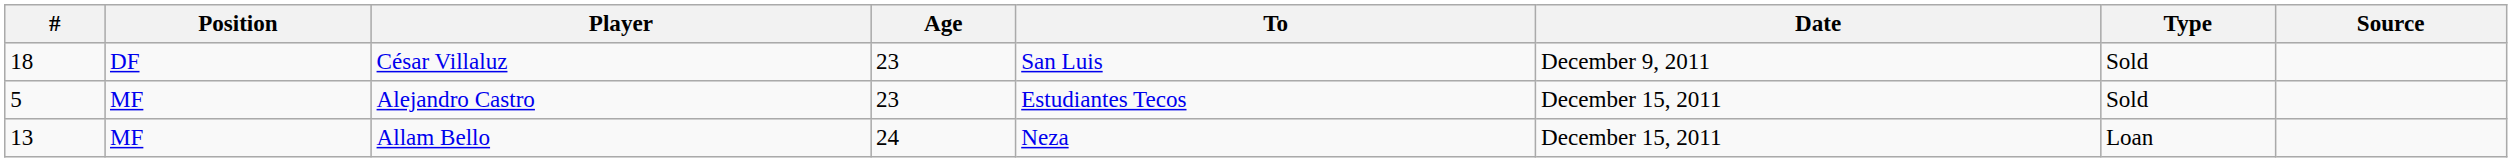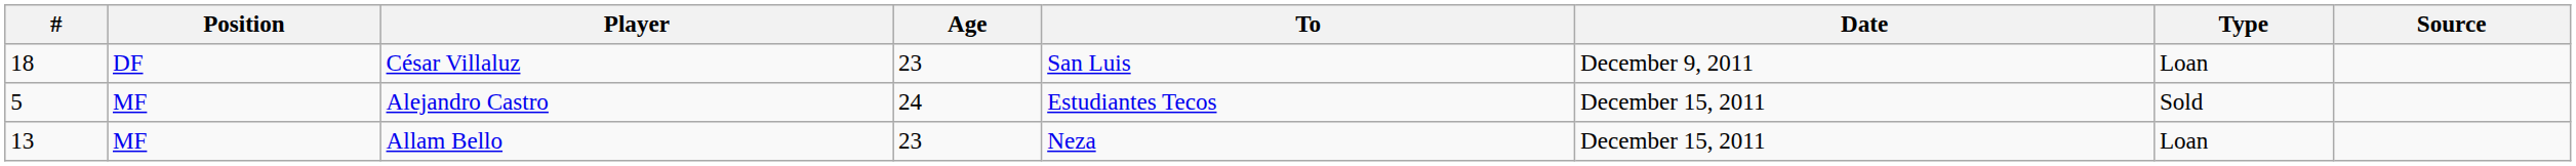César Villaluz | Type: Sold -> Loan
Alejandro Castro | Age: 23 -> 24
Allam Bello | Age: 24 -> 23
